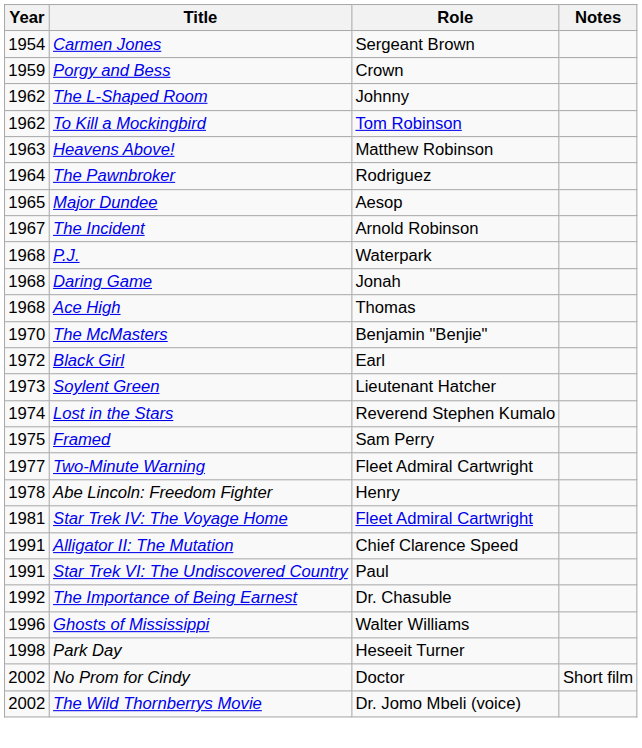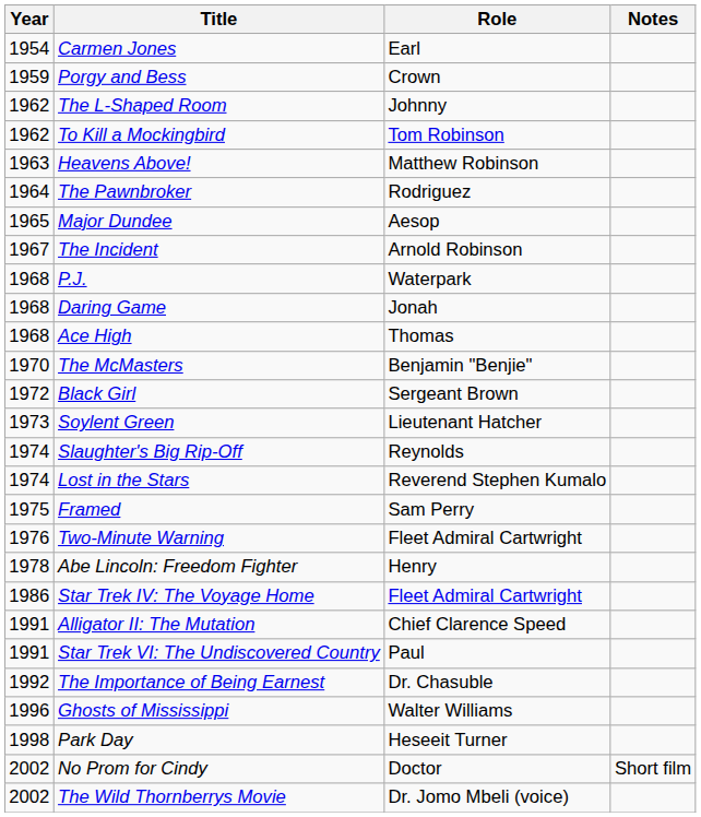Carmen Jones | Role: Sergeant Brown -> Earl
Black Girl | Role: Earl -> Sergeant Brown
+ row: 1974 | Slaughter's Big Rip-Off | Reynolds
Two-Minute Warning | Year: 1977 -> 1976
Star Trek IV: The Voyage Home | Year: 1981 -> 1986
